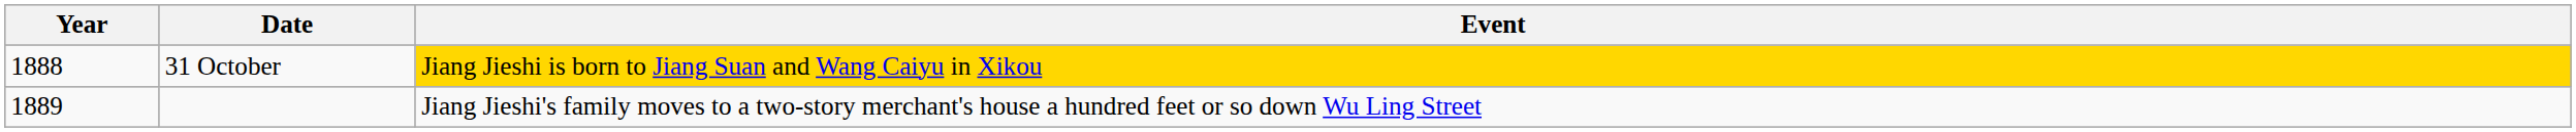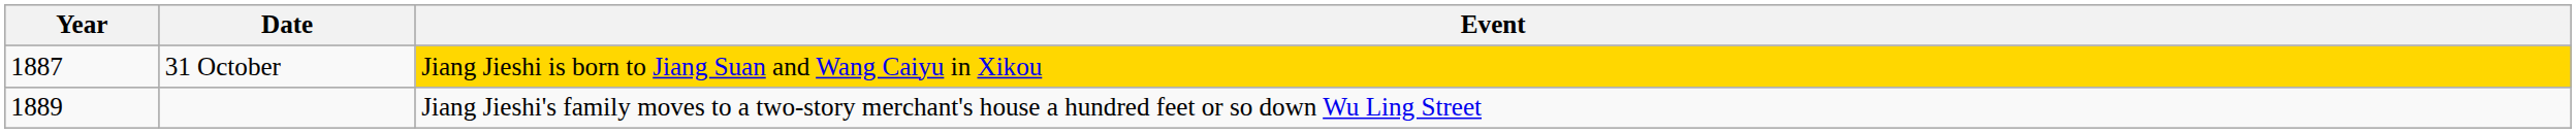31 October | Year: 1888 -> 1887
